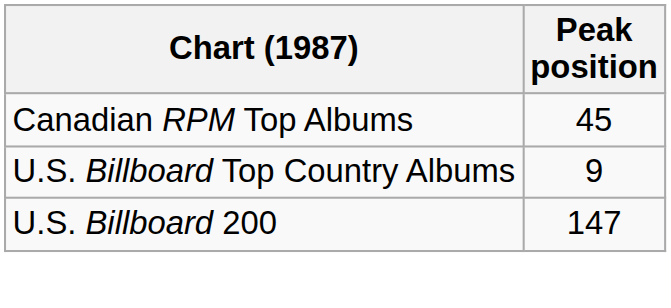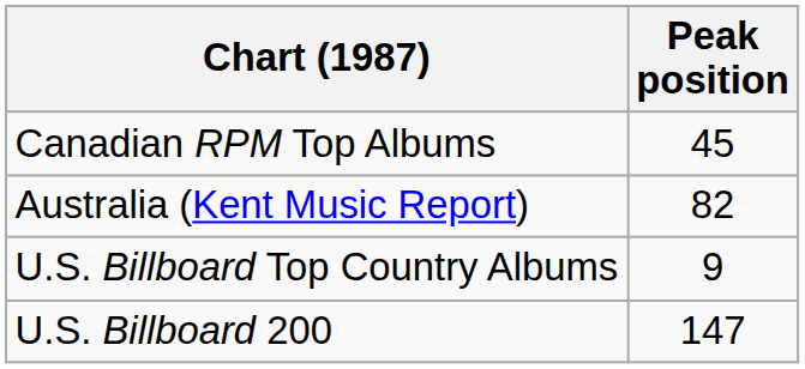+ row: Australia (Kent Music Report) | 82
